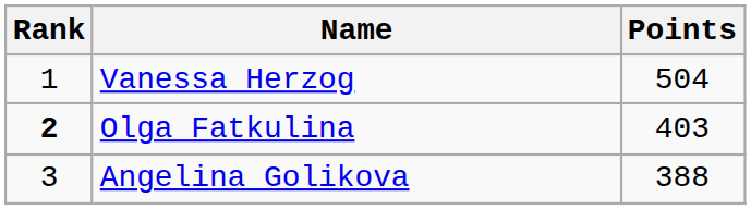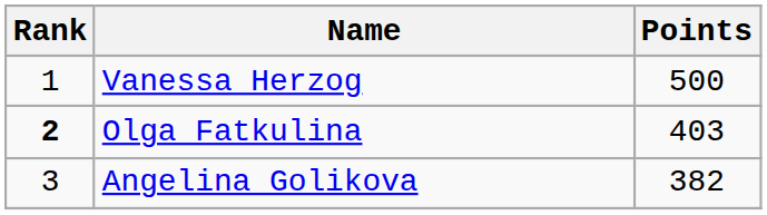Vanessa Herzog | Points: 504 -> 500
Angelina Golikova | Points: 388 -> 382
